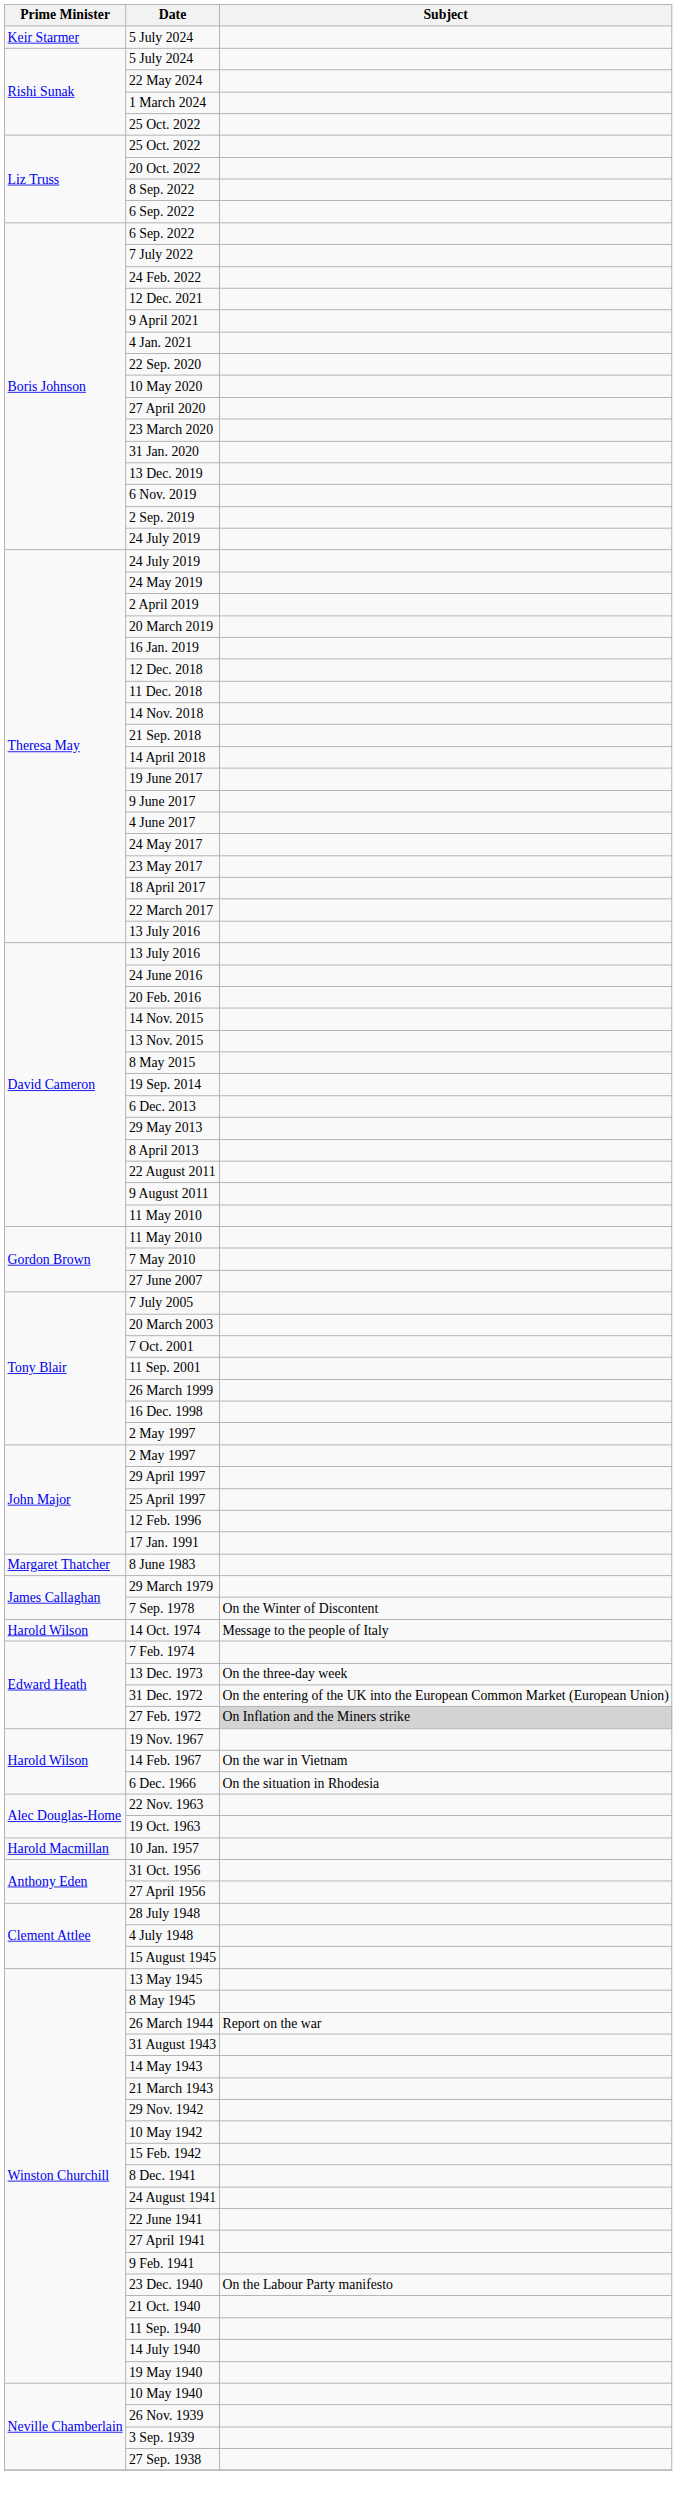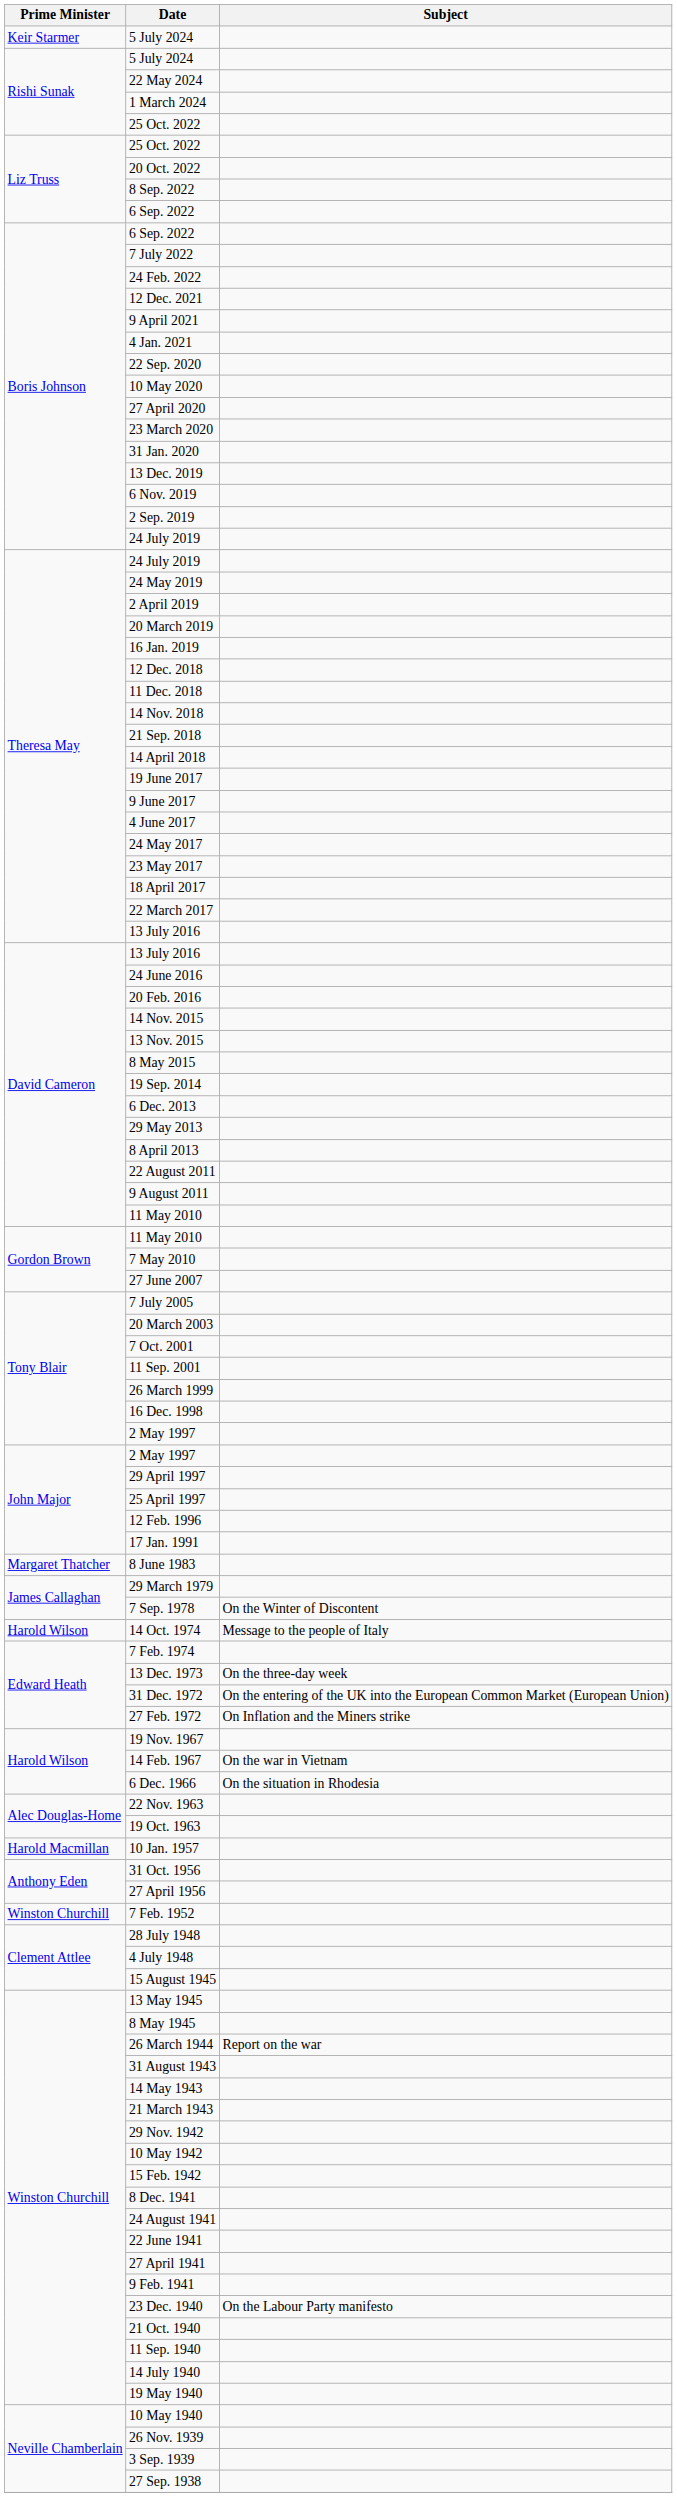27 Feb. 1972 | Subject: lightgrey background -> no background
+ row: Winston Churchill | 7 Feb. 1952
